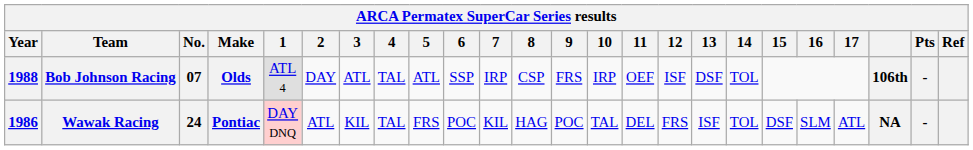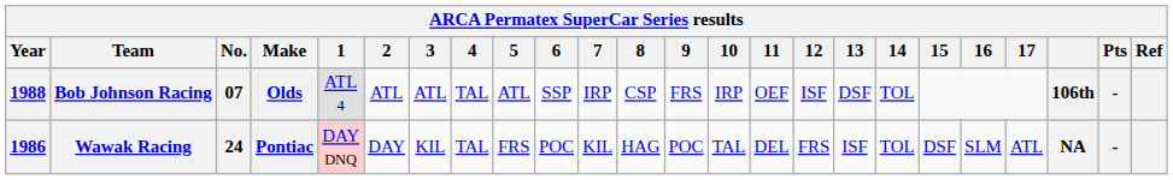Bob Johnson Racing | 2: DAY -> ATL
Wawak Racing | 2: ATL -> DAY
